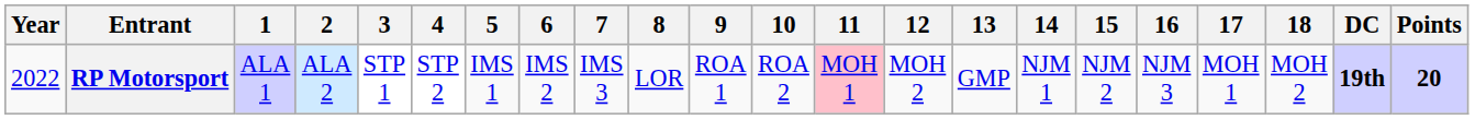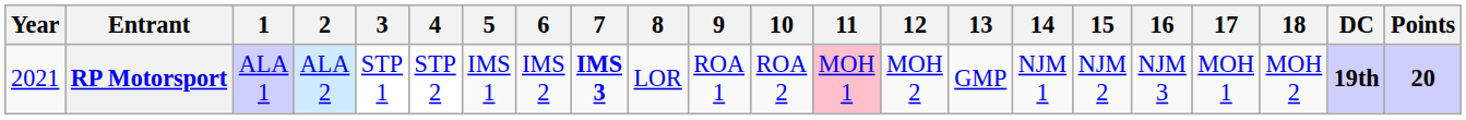RP Motorsport | Year: 2022 -> 2021
RP Motorsport | 7: normal -> bold
